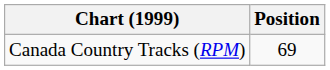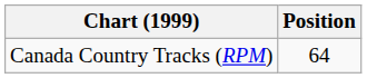Canada Country Tracks (RPM) | Position: 69 -> 64
